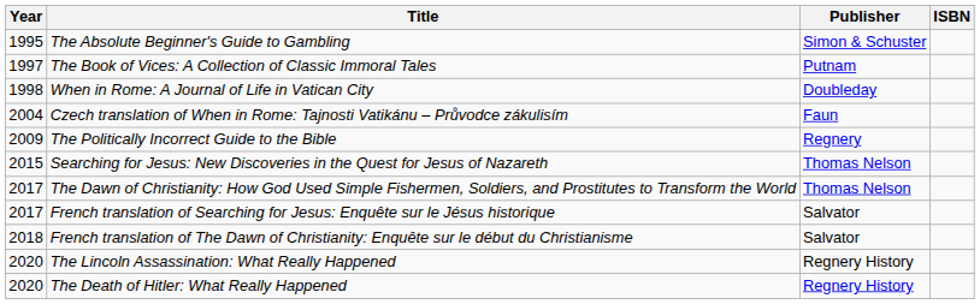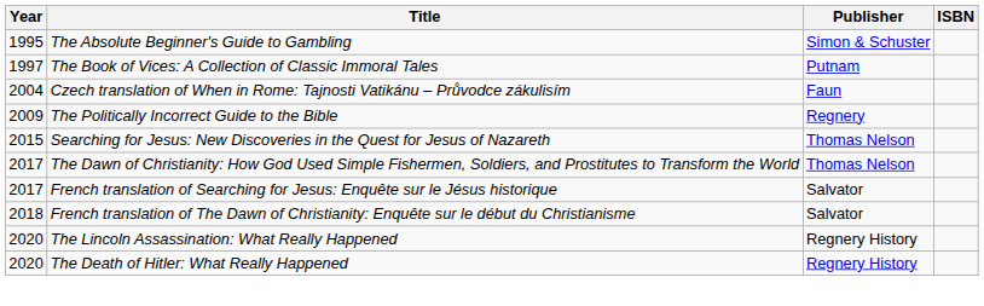- row: 1998 | When in Rome: A Journal of Life in Vatican City | Doubleday
